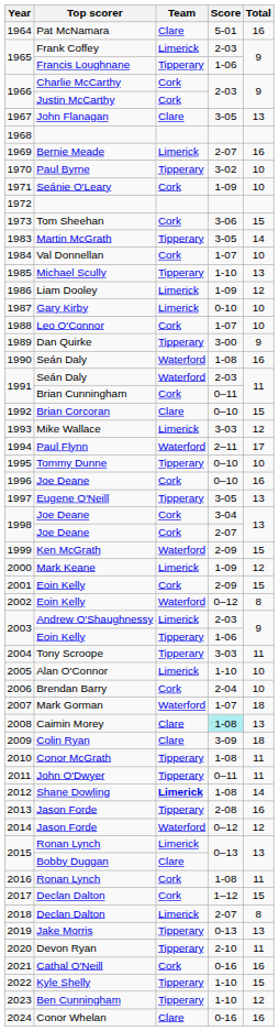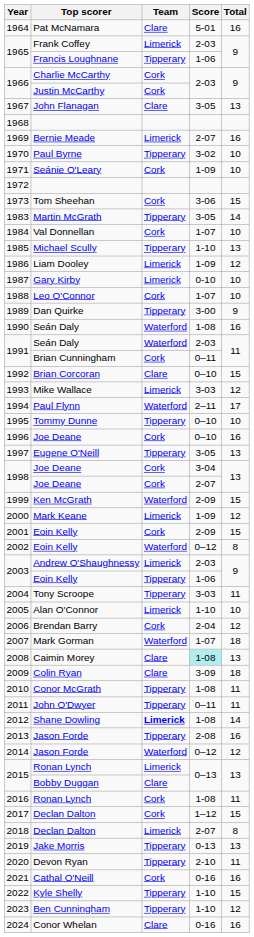2006 | Total: 10 -> 12
